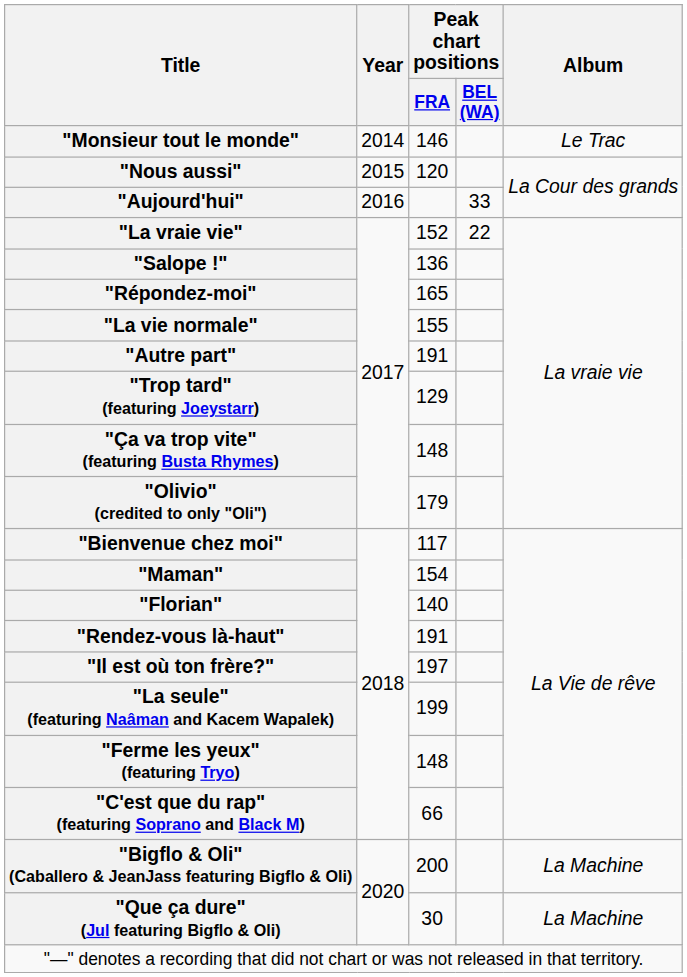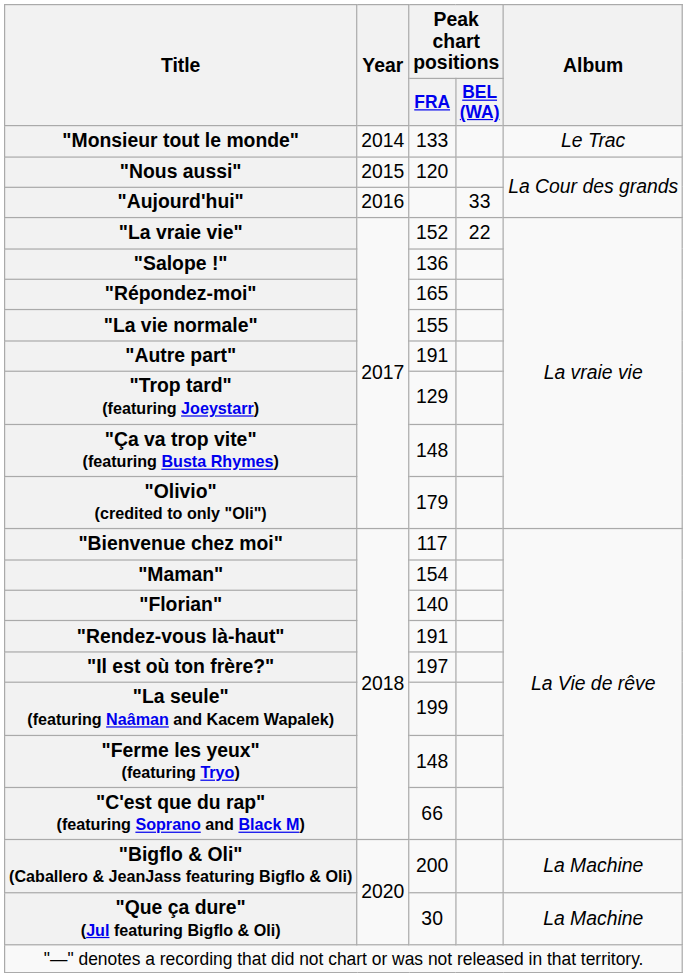"Monsieur tout le monde" | Peak chart positions / FRA: 146 -> 133
